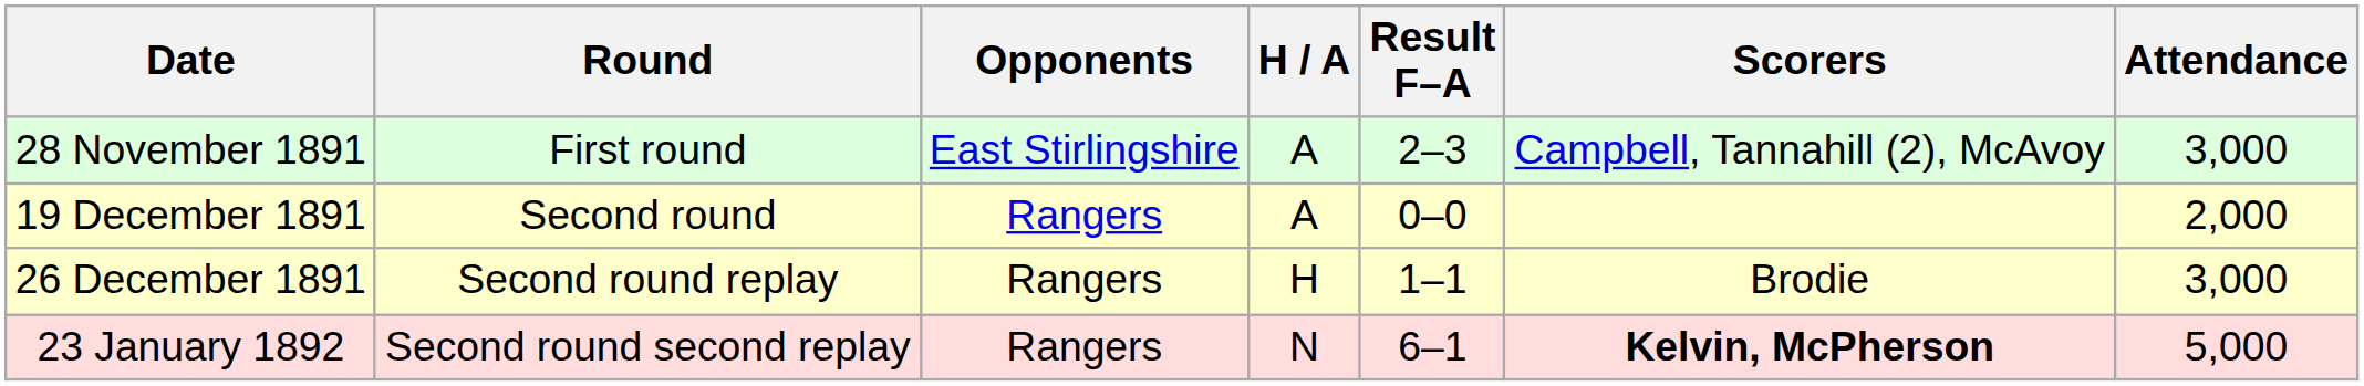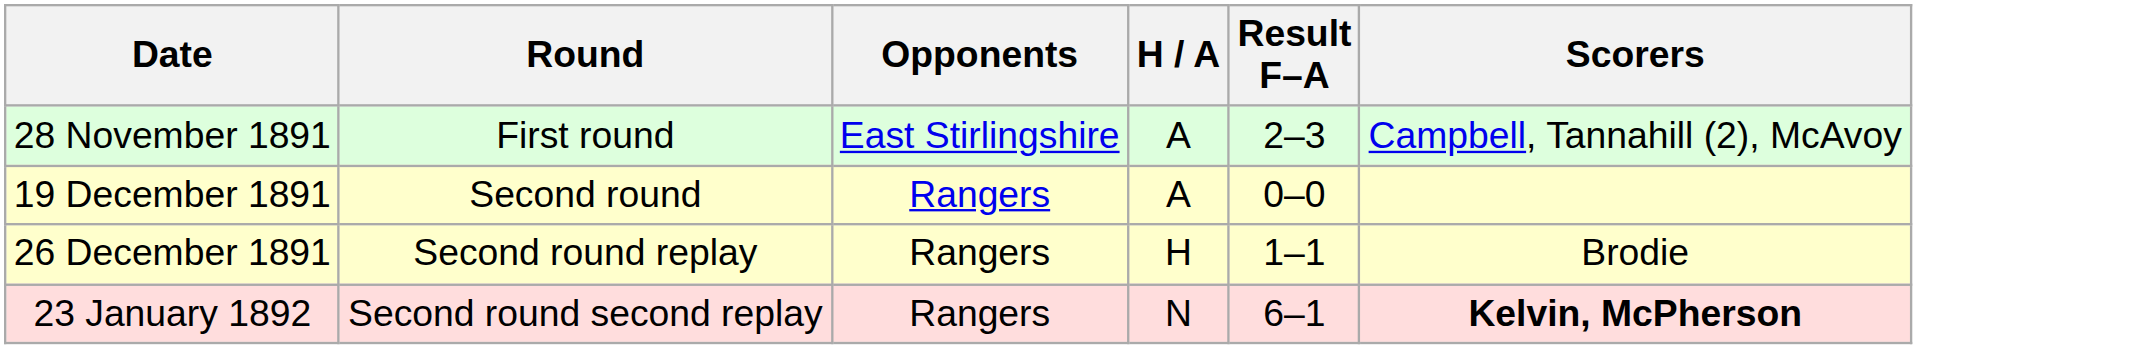- column: Attendance | 3,000 | 2,000 | 3,000 | 5,000
